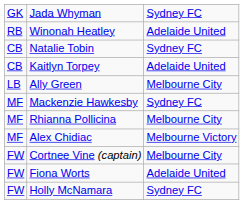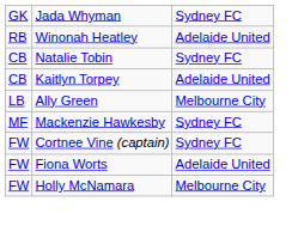- row: MF | Rhianna Pollicina | Melbourne City
- row: MF | Alex Chidiac | Melbourne Victory
Cortnee Vine (captain) | column 3: Melbourne City -> Sydney FC
Holly McNamara | column 3: Sydney FC -> Melbourne City
